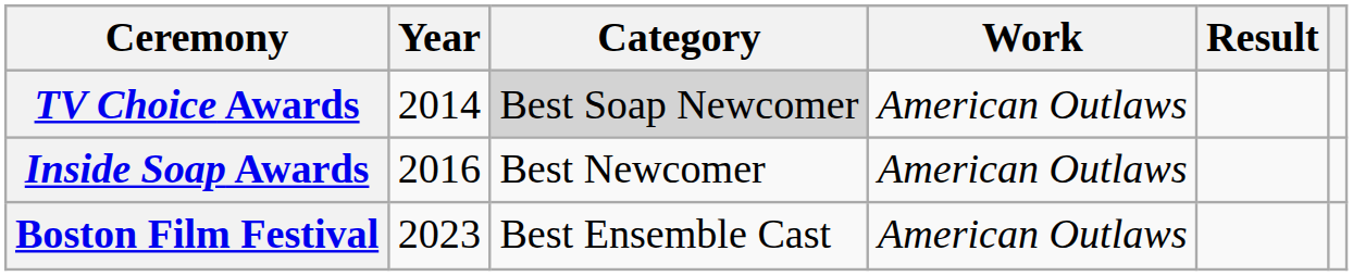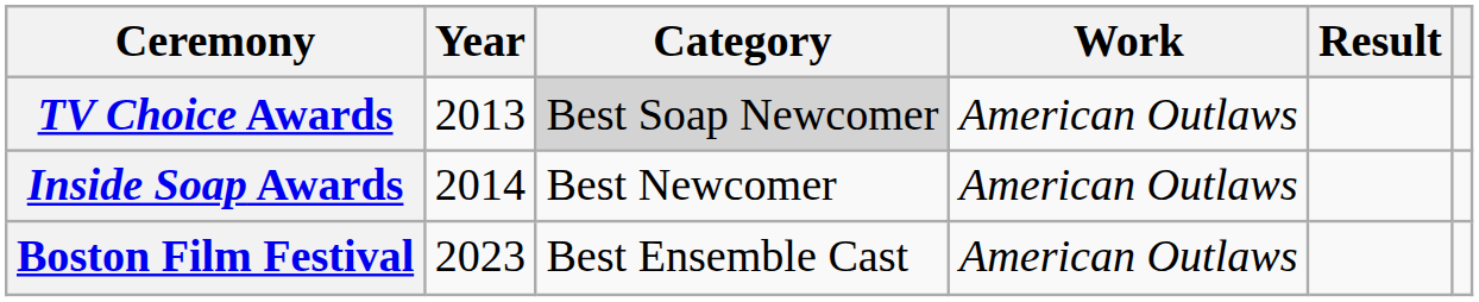TV Choice Awards | Year: 2014 -> 2013
Inside Soap Awards | Year: 2016 -> 2014
